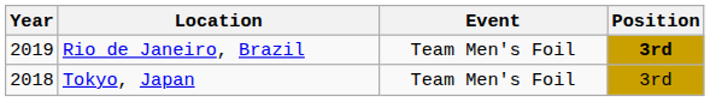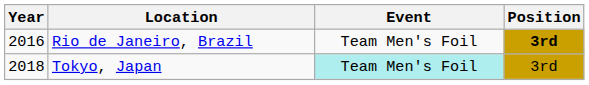Rio de Janeiro, Brazil | Year: 2019 -> 2016
Tokyo, Japan | Event: no background -> paleturquoise background
